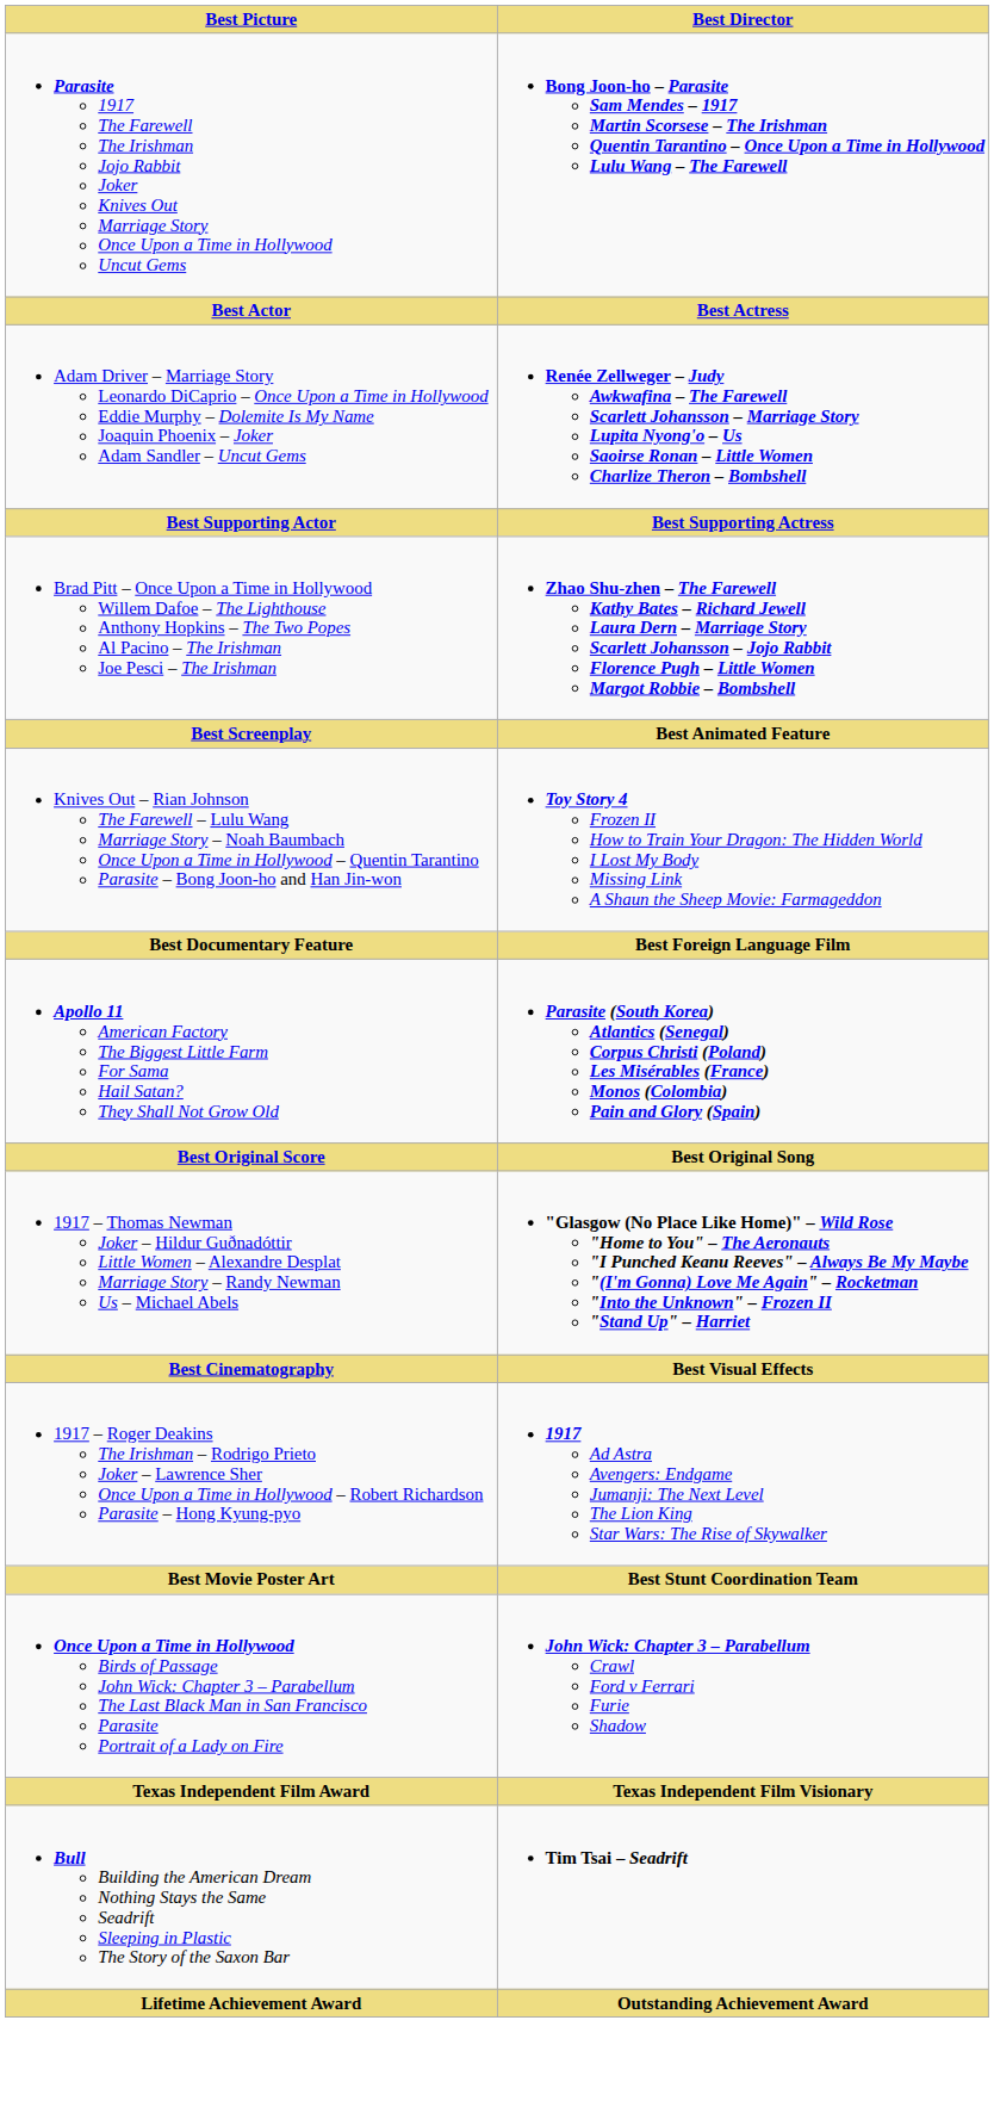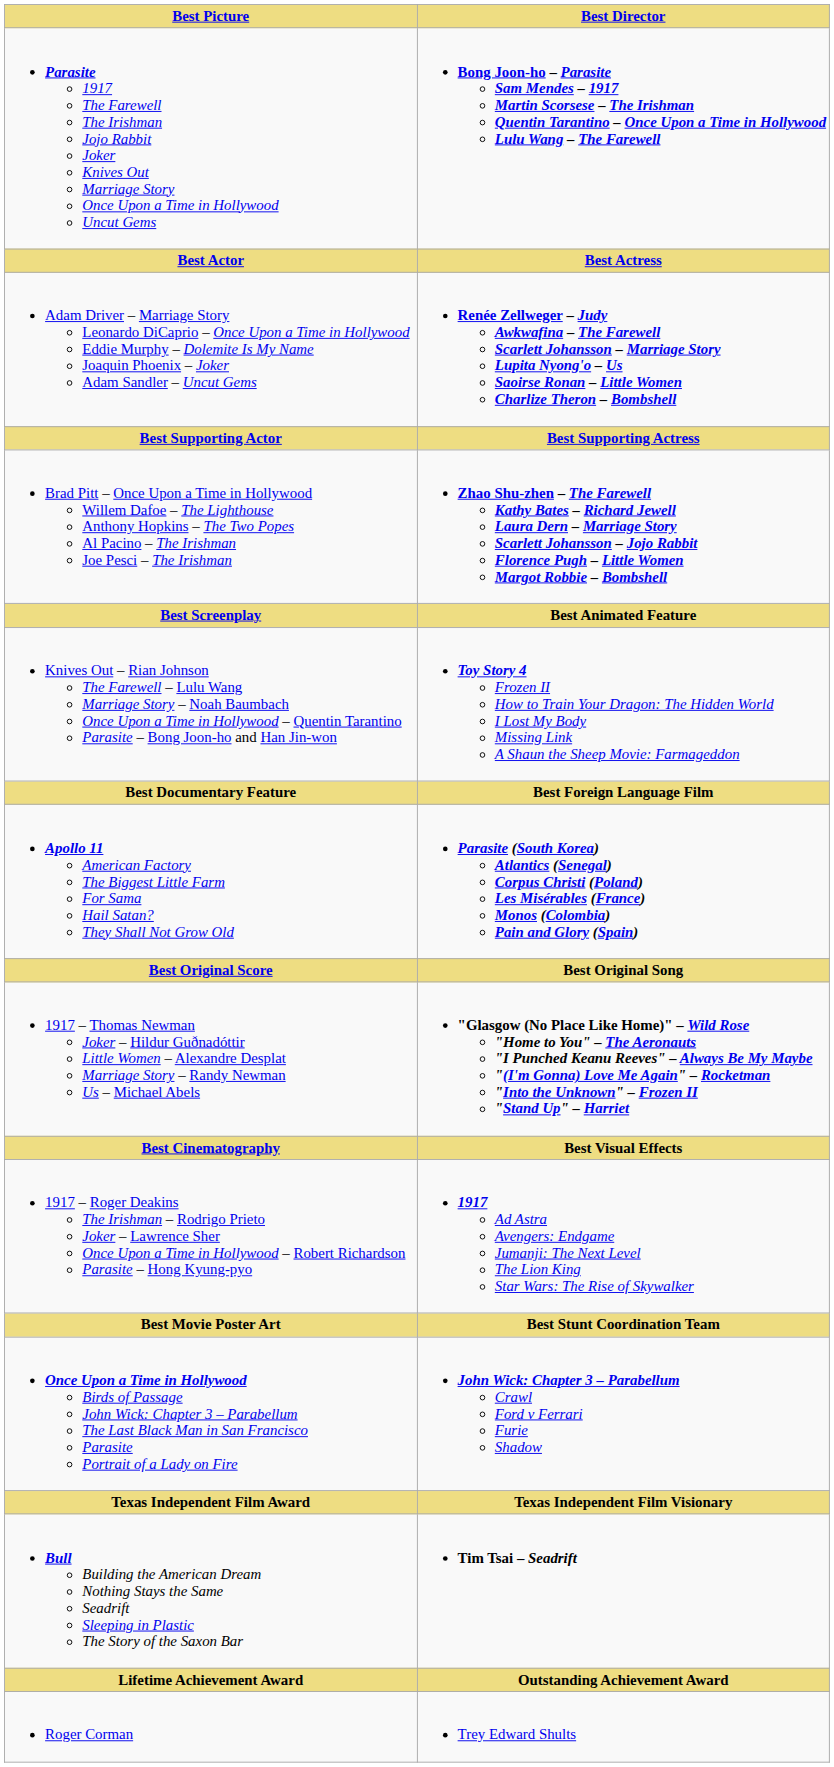+ row: Roger Corman | Trey Edward Shults
